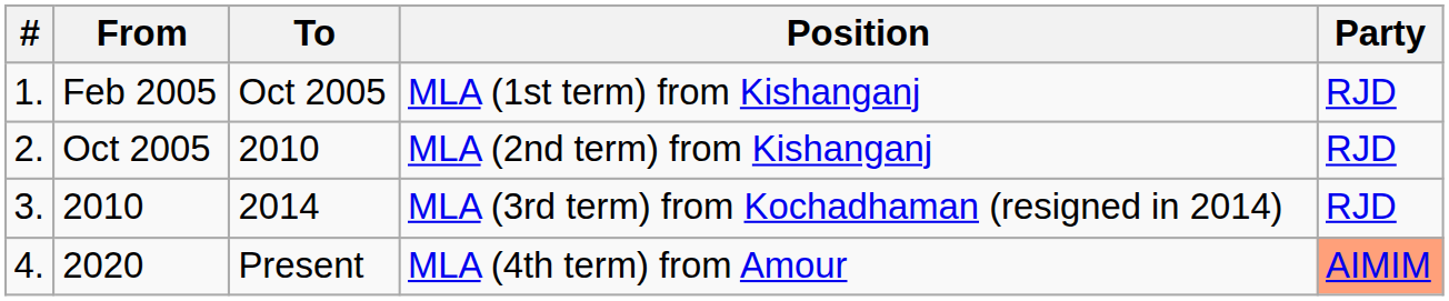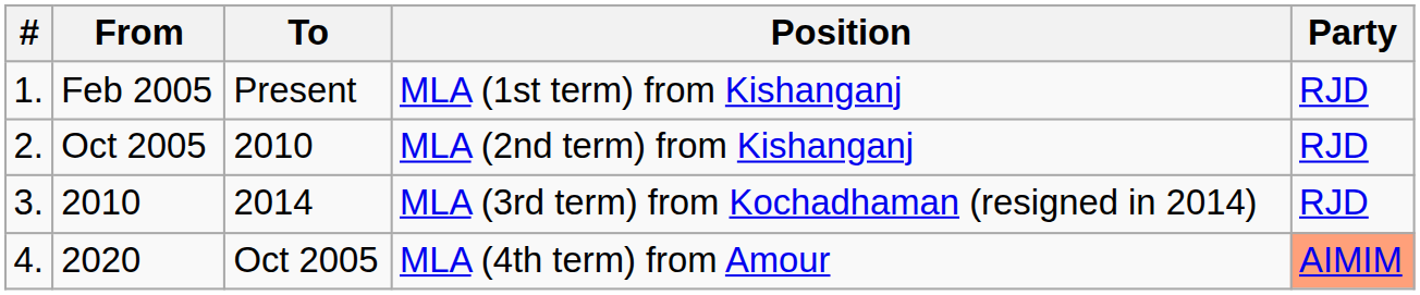Feb 2005 | To: Oct 2005 -> Present
2020 | To: Present -> Oct 2005
